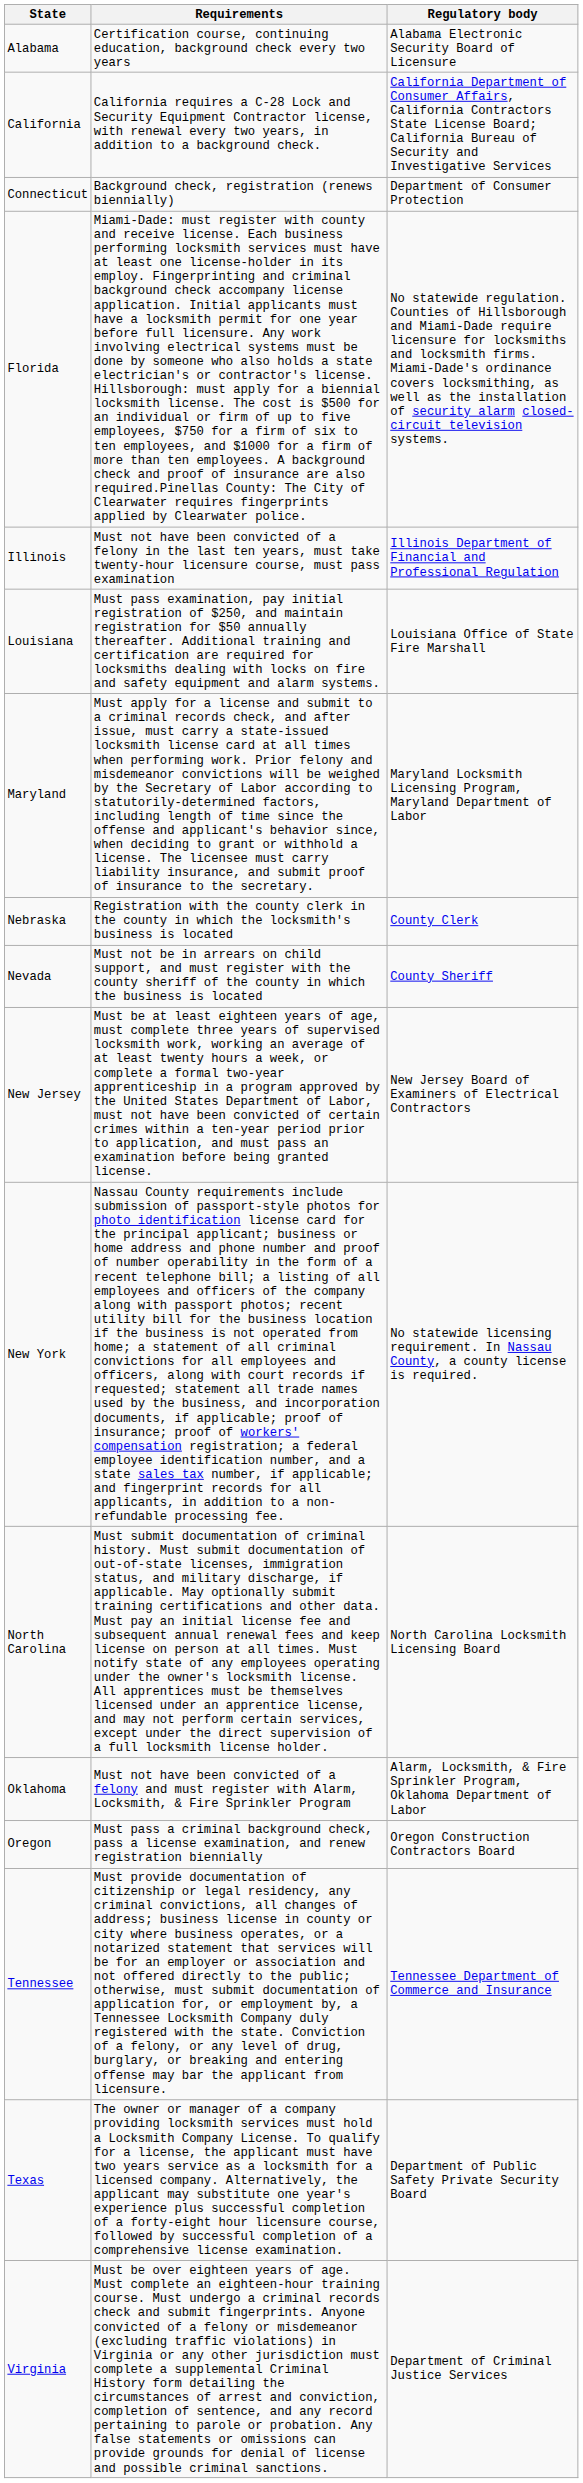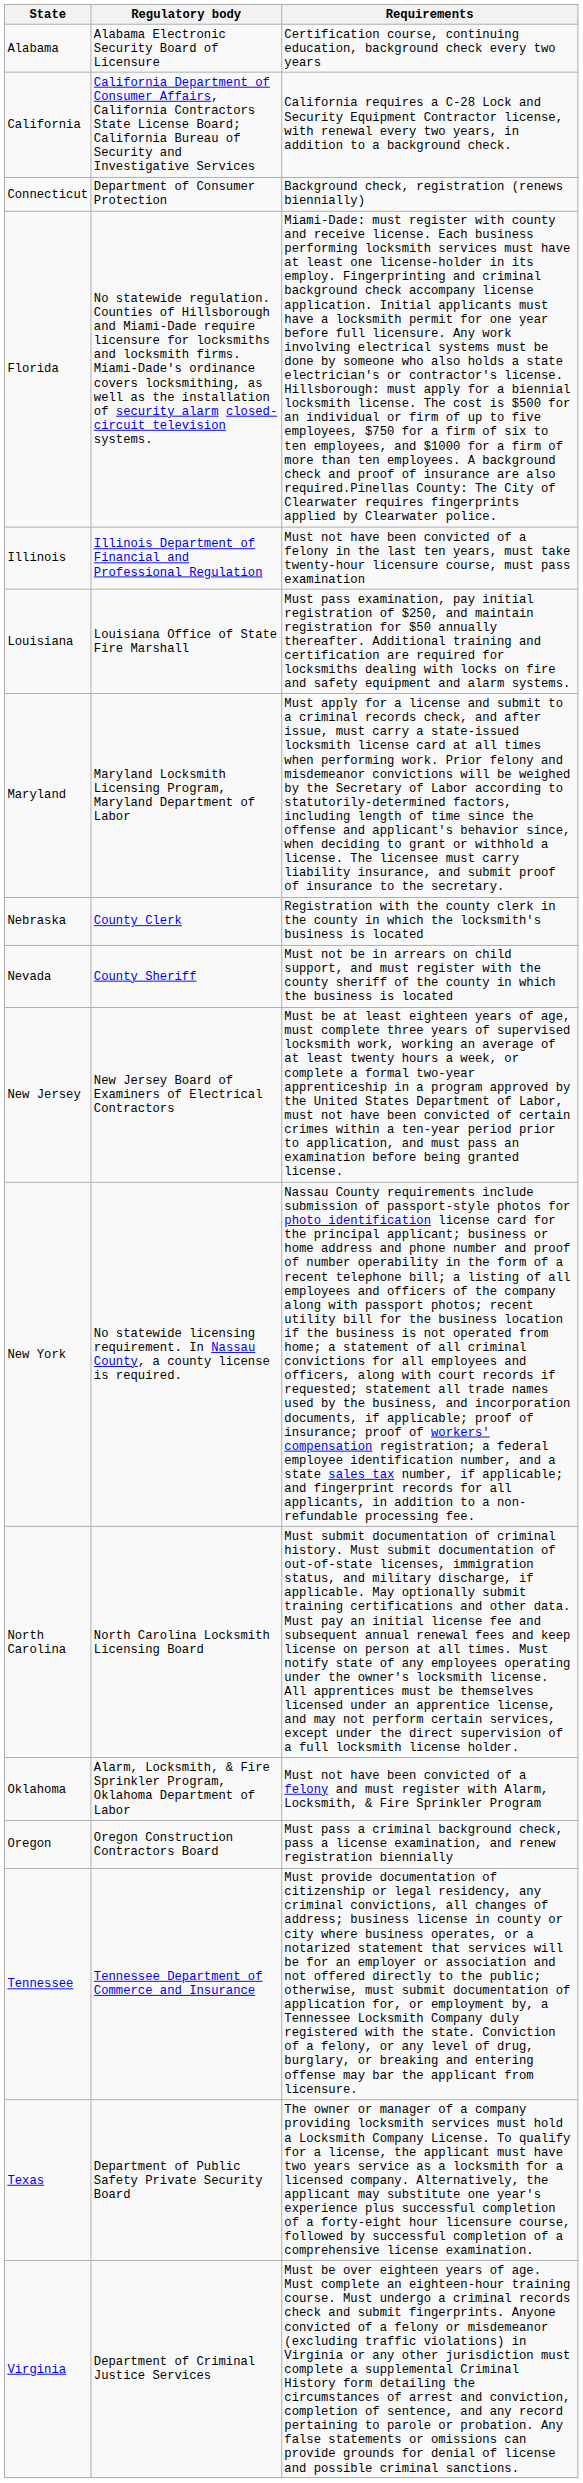columns swapped: Regulatory body <-> Requirements
